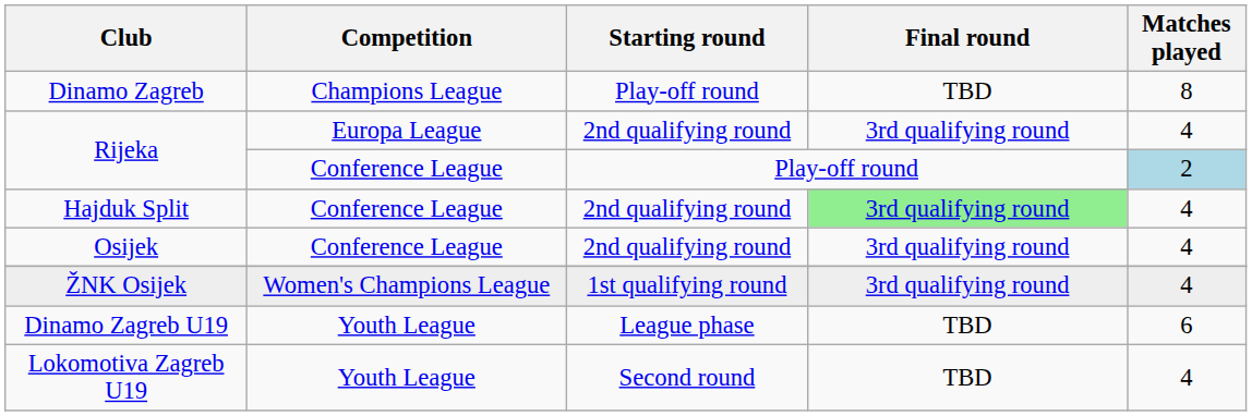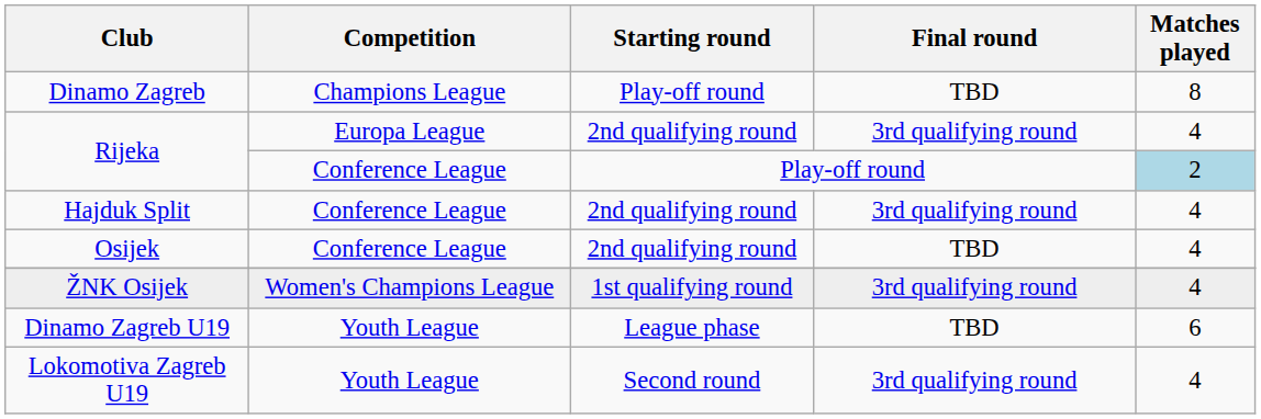Hajduk Split | Final round: lightgreen background -> no background
Osijek | Final round: 3rd qualifying round -> TBD
Lokomotiva Zagreb U19 | Final round: TBD -> 3rd qualifying round
